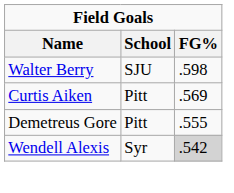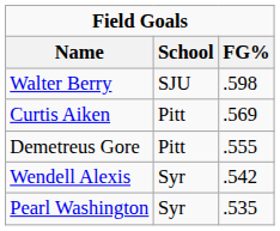Wendell Alexis | FG%: lightgrey background -> no background
+ row: Pearl Washington | Syr | .535
